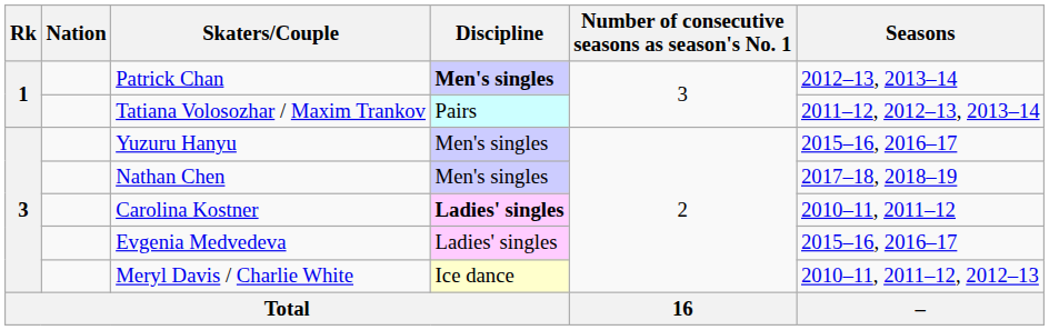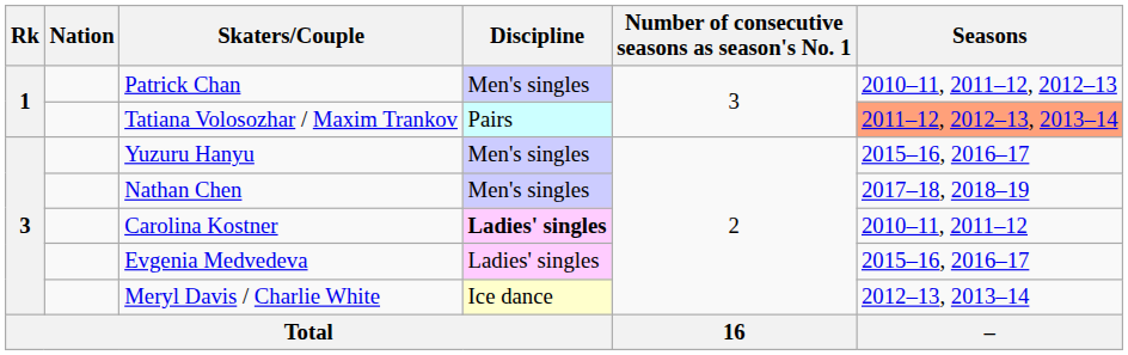Patrick Chan | Discipline: bold -> normal
Patrick Chan | Seasons: 2012–13, 2013–14 -> 2010–11, 2011–12, 2012–13
Tatiana Volosozhar / Maxim Trankov | Seasons: no background -> lightsalmon background
Meryl Davis / Charlie White | Seasons: 2010–11, 2011–12, 2012–13 -> 2012–13, 2013–14
